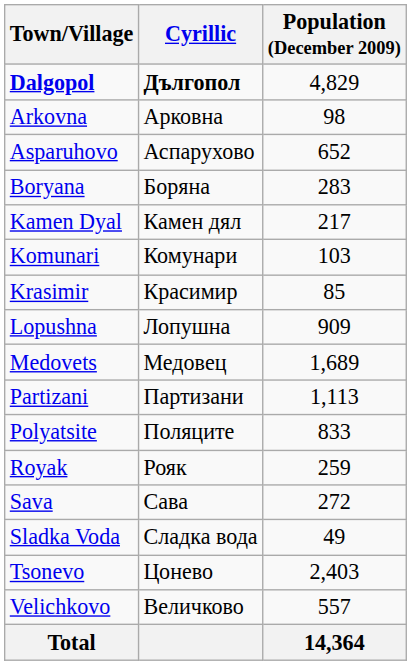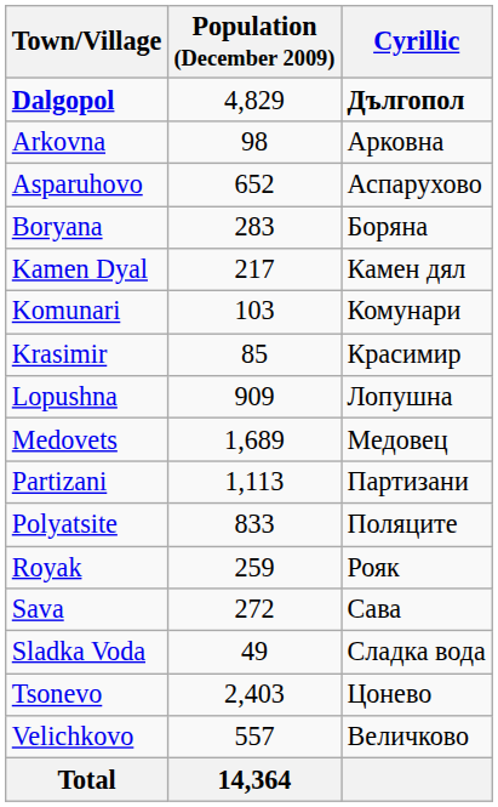columns swapped: Cyrillic <-> Population (December 2009)
